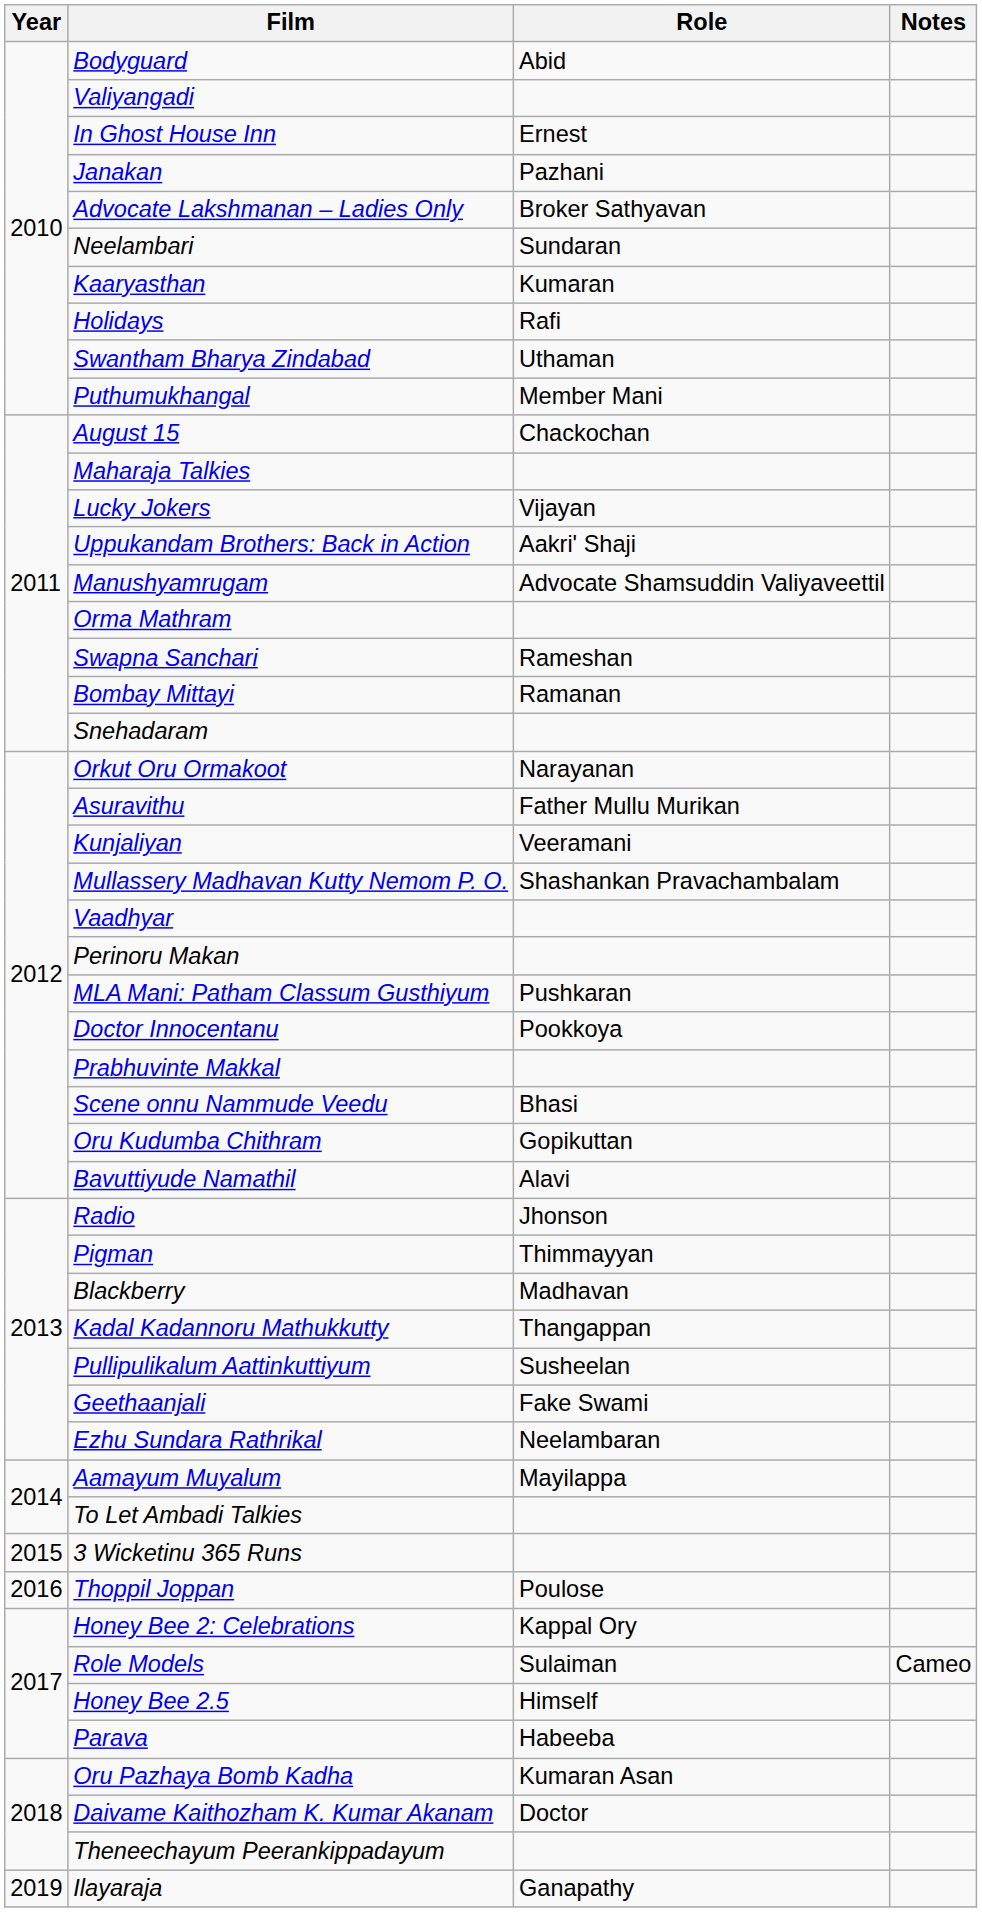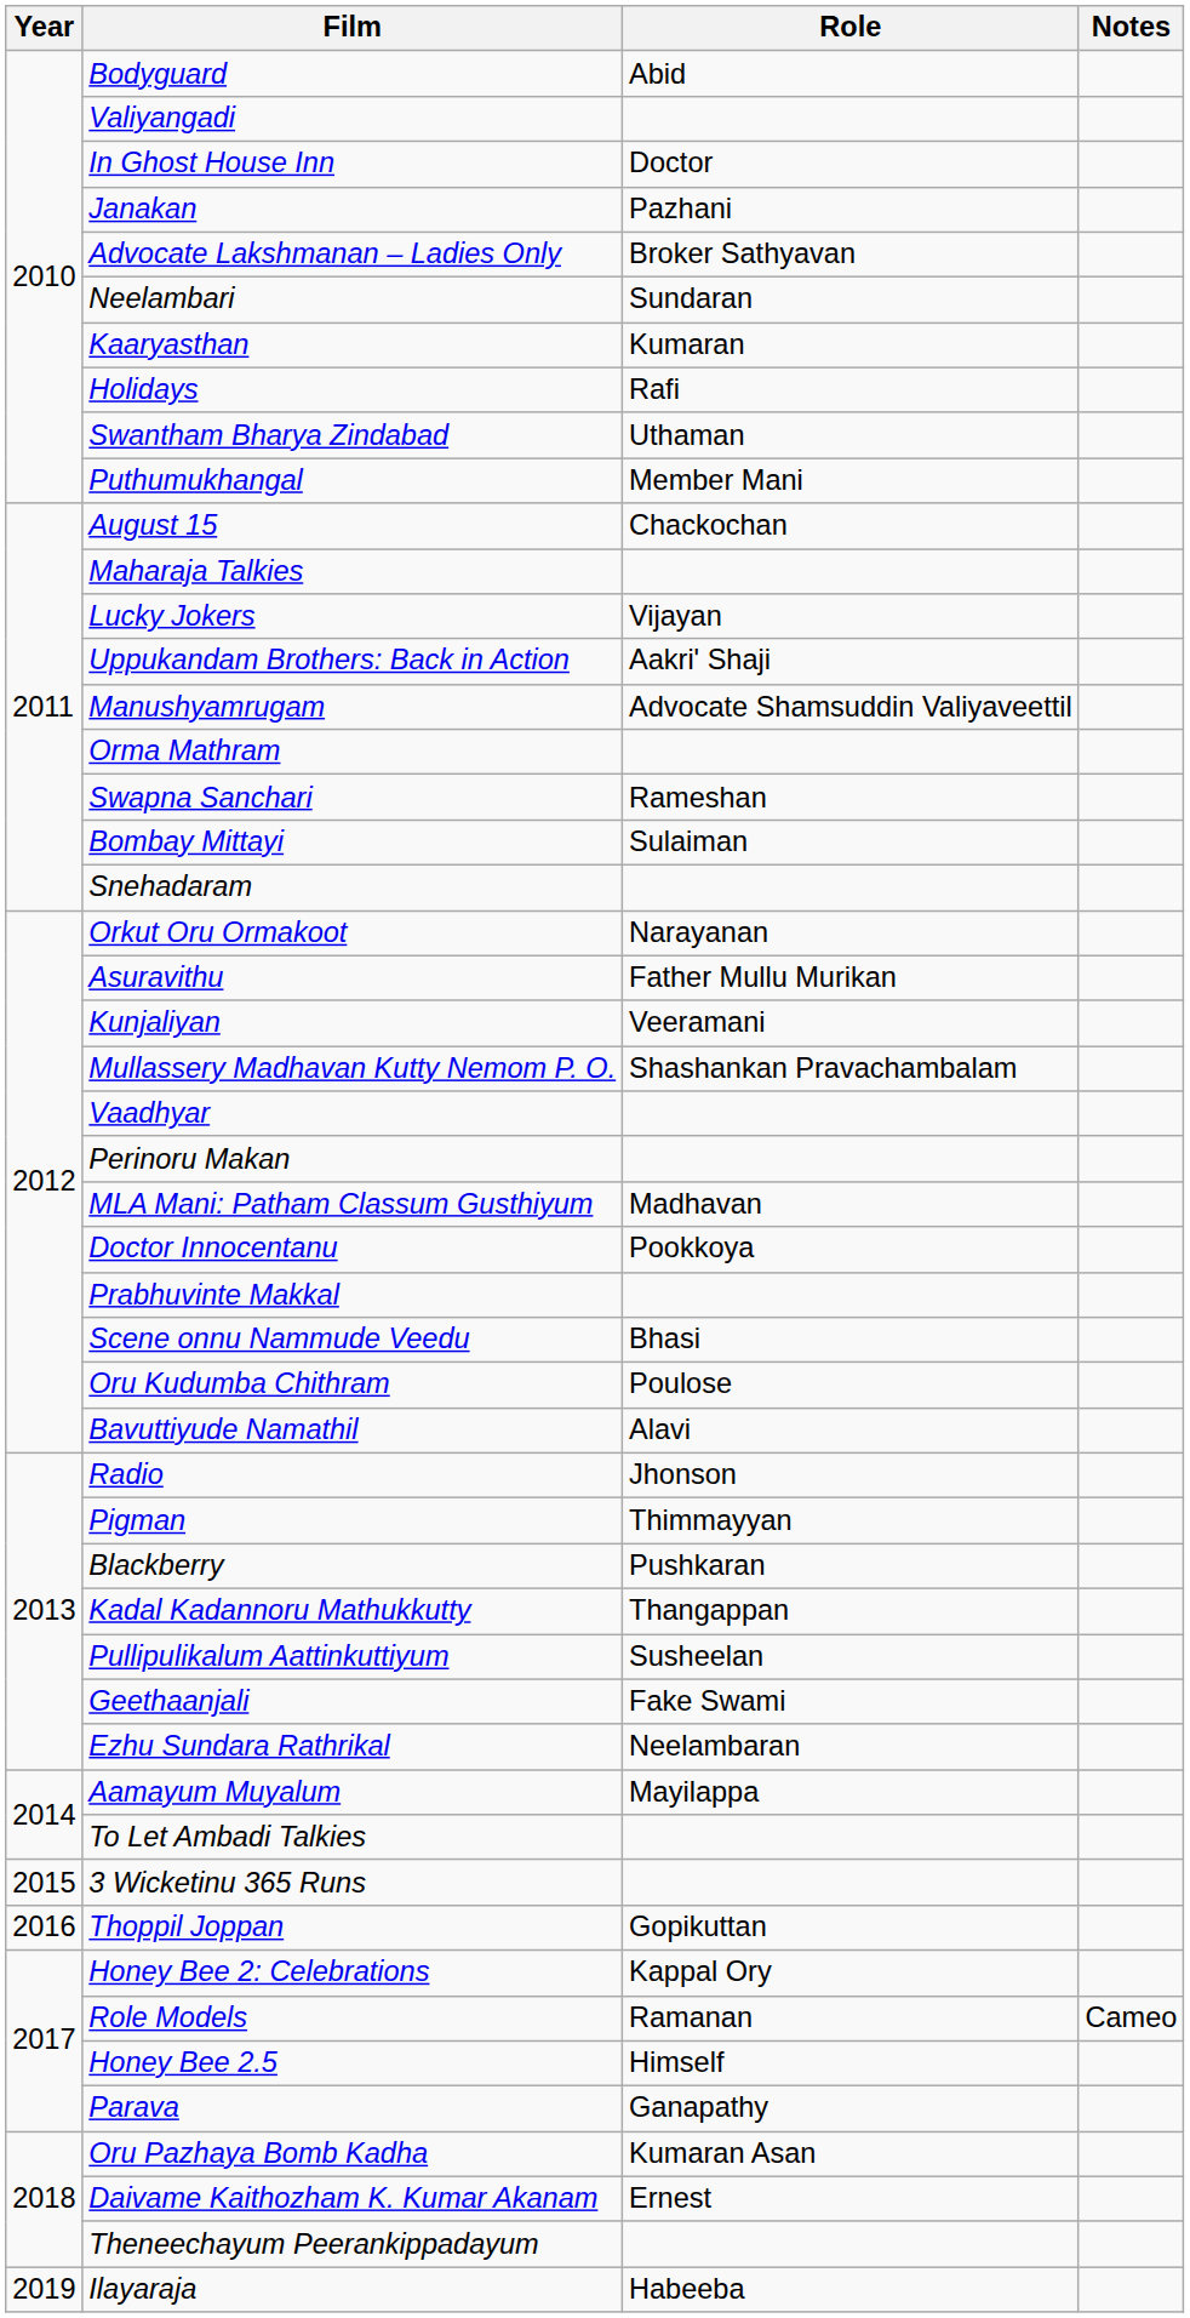In Ghost House Inn | Role: Ernest -> Doctor
Bombay Mittayi | Role: Ramanan -> Sulaiman
MLA Mani: Patham Classum Gusthiyum | Role: Pushkaran -> Madhavan
Oru Kudumba Chithram | Role: Gopikuttan -> Poulose
Blackberry | Role: Madhavan -> Pushkaran
Thoppil Joppan | Role: Poulose -> Gopikuttan
Role Models | Role: Sulaiman -> Ramanan
Parava | Role: Habeeba -> Ganapathy
Daivame Kaithozham K. Kumar Akanam | Role: Doctor -> Ernest
Ilayaraja | Role: Ganapathy -> Habeeba
